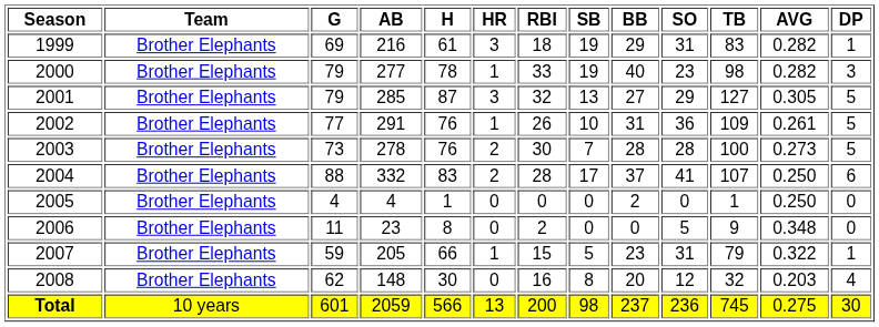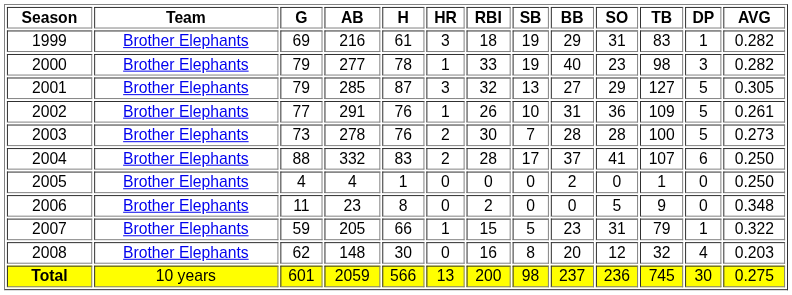columns swapped: DP <-> AVG
